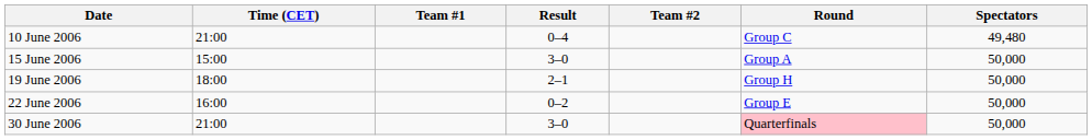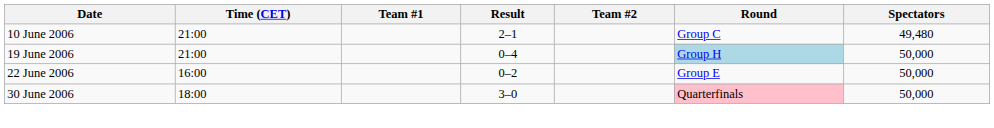10 June 2006 | Result: 0–4 -> 2–1
- row: 15 June 2006 | 15:00 | 3–0 | Group A | 50,000
19 June 2006 | Time (CET): 18:00 -> 21:00
19 June 2006 | Result: 2–1 -> 0–4
19 June 2006 | Round: no background -> lightblue background
30 June 2006 | Time (CET): 21:00 -> 18:00
